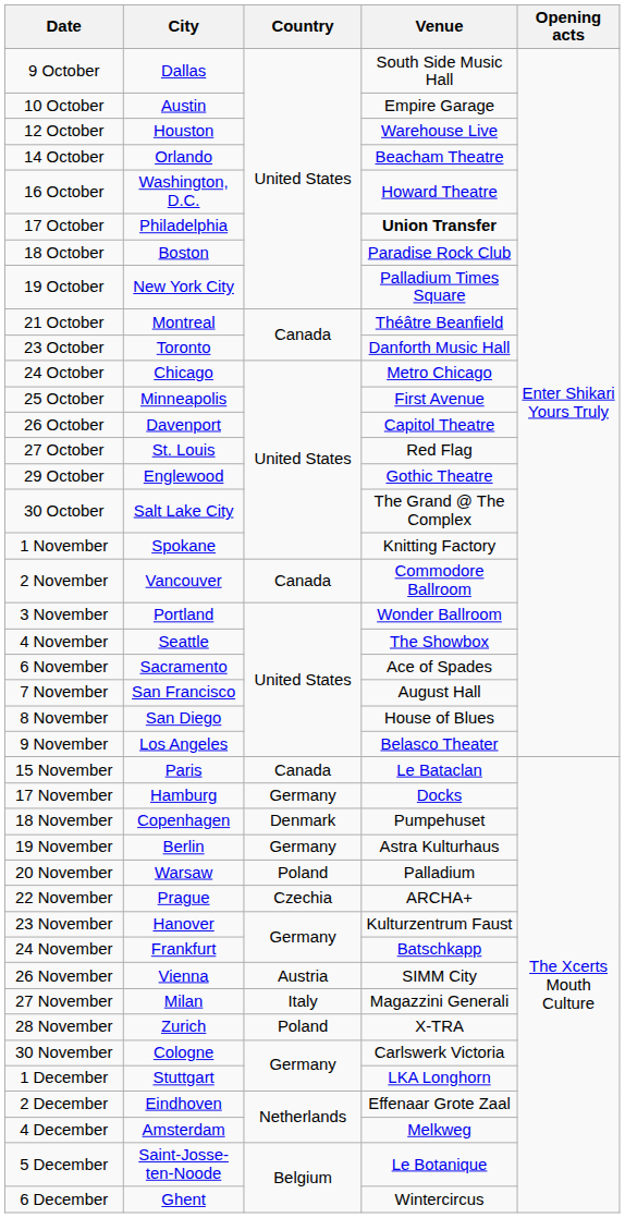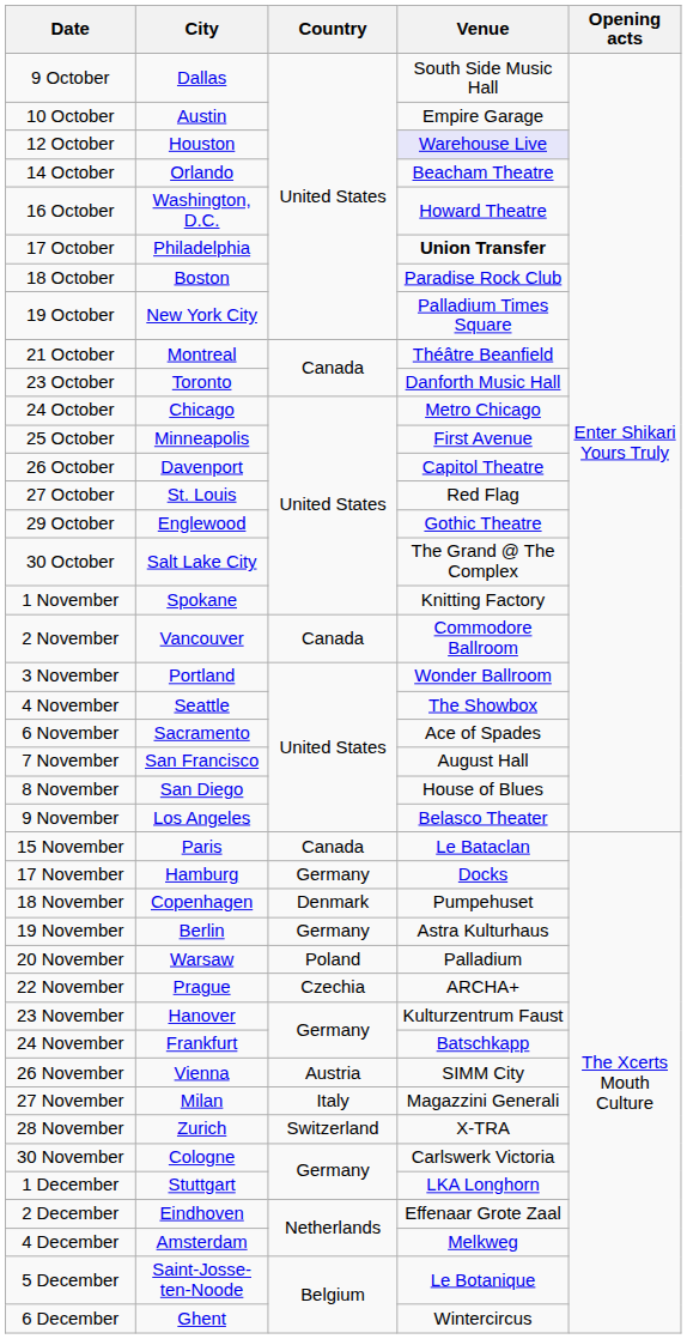12 October | Venue: no background -> lavender background
28 November | Country: Poland -> Switzerland
